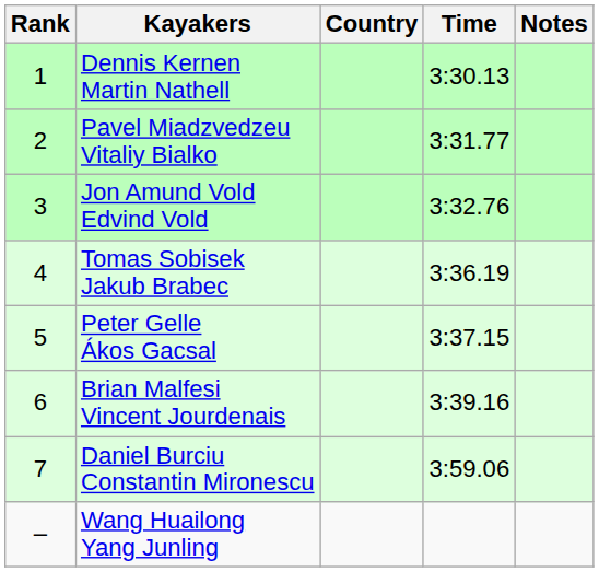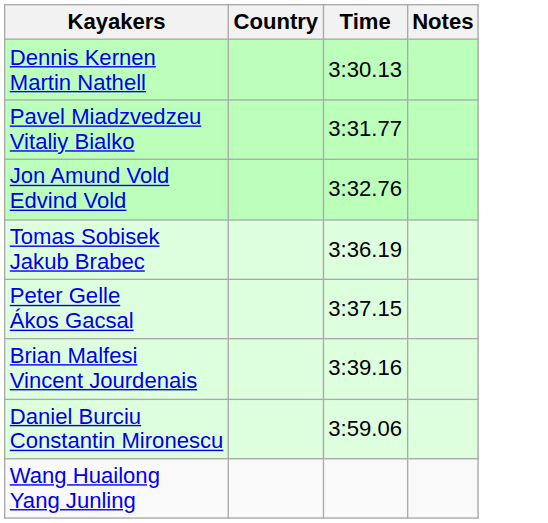- column: Rank | 1 | 2 | 3 | 4 | 5 | 6 | 7 | –
